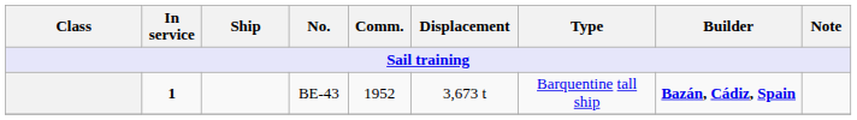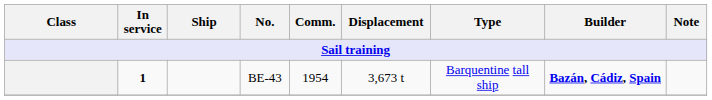BE-43 | Comm.: 1952 -> 1954
